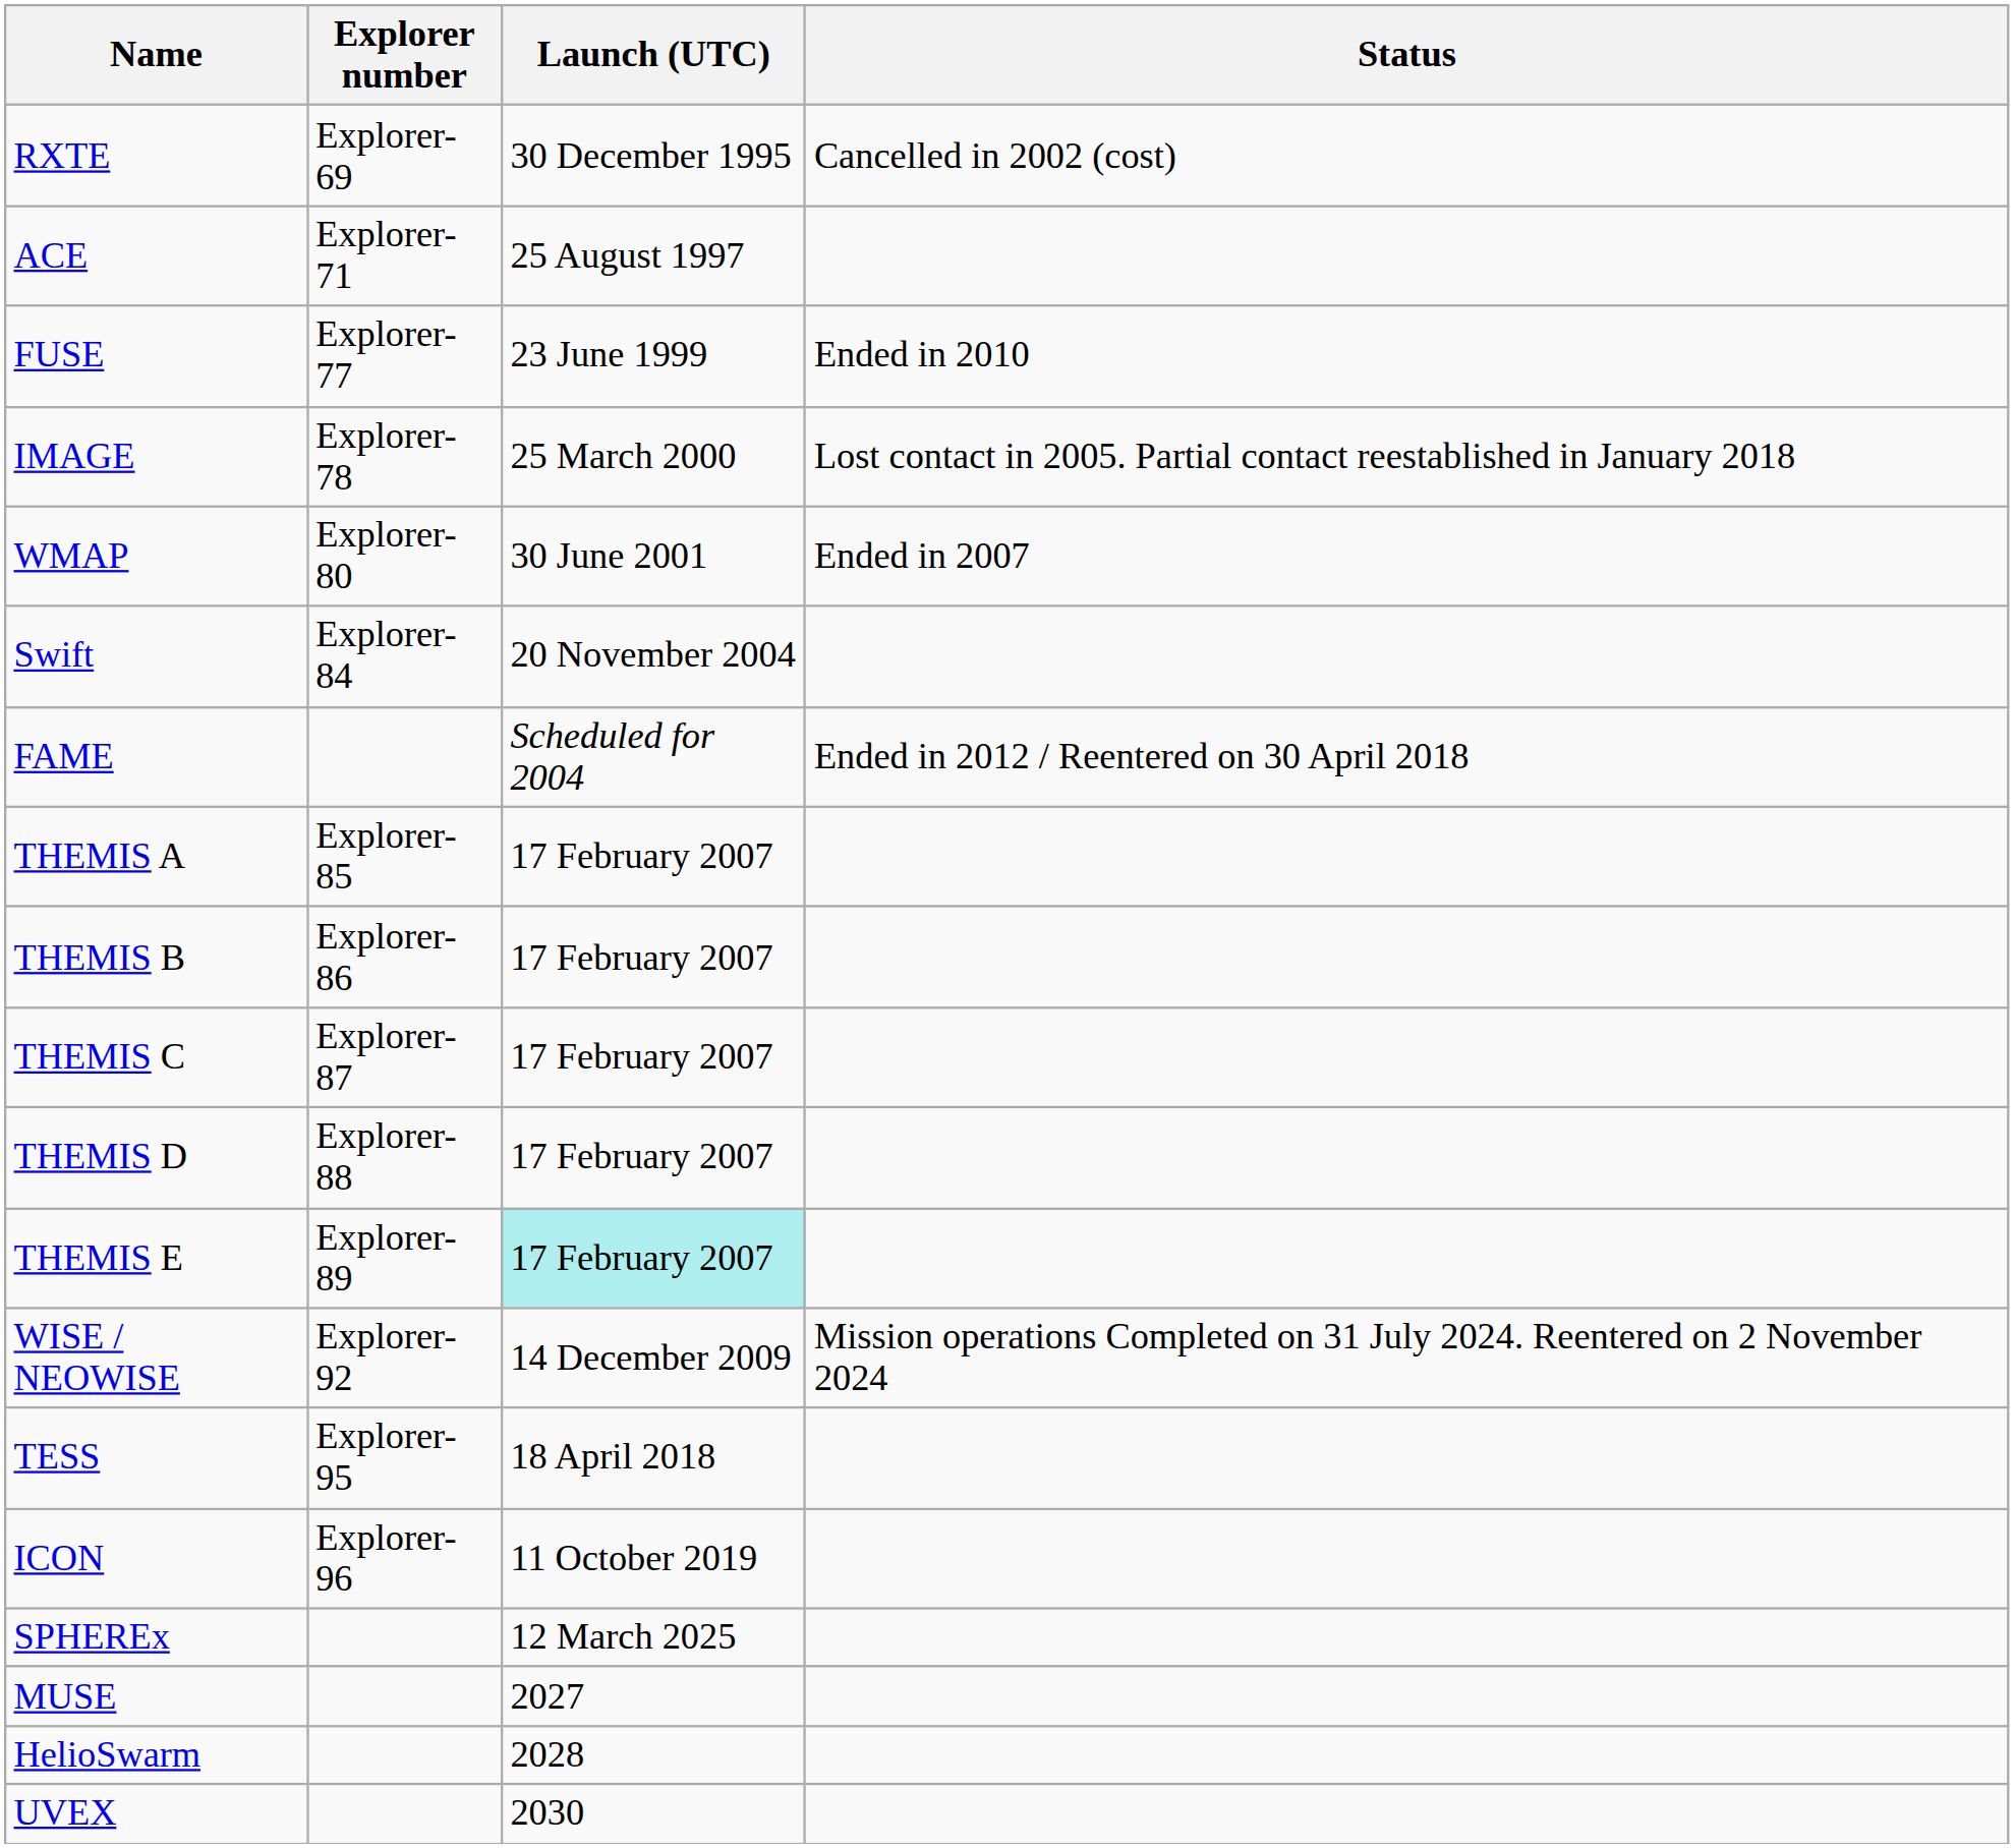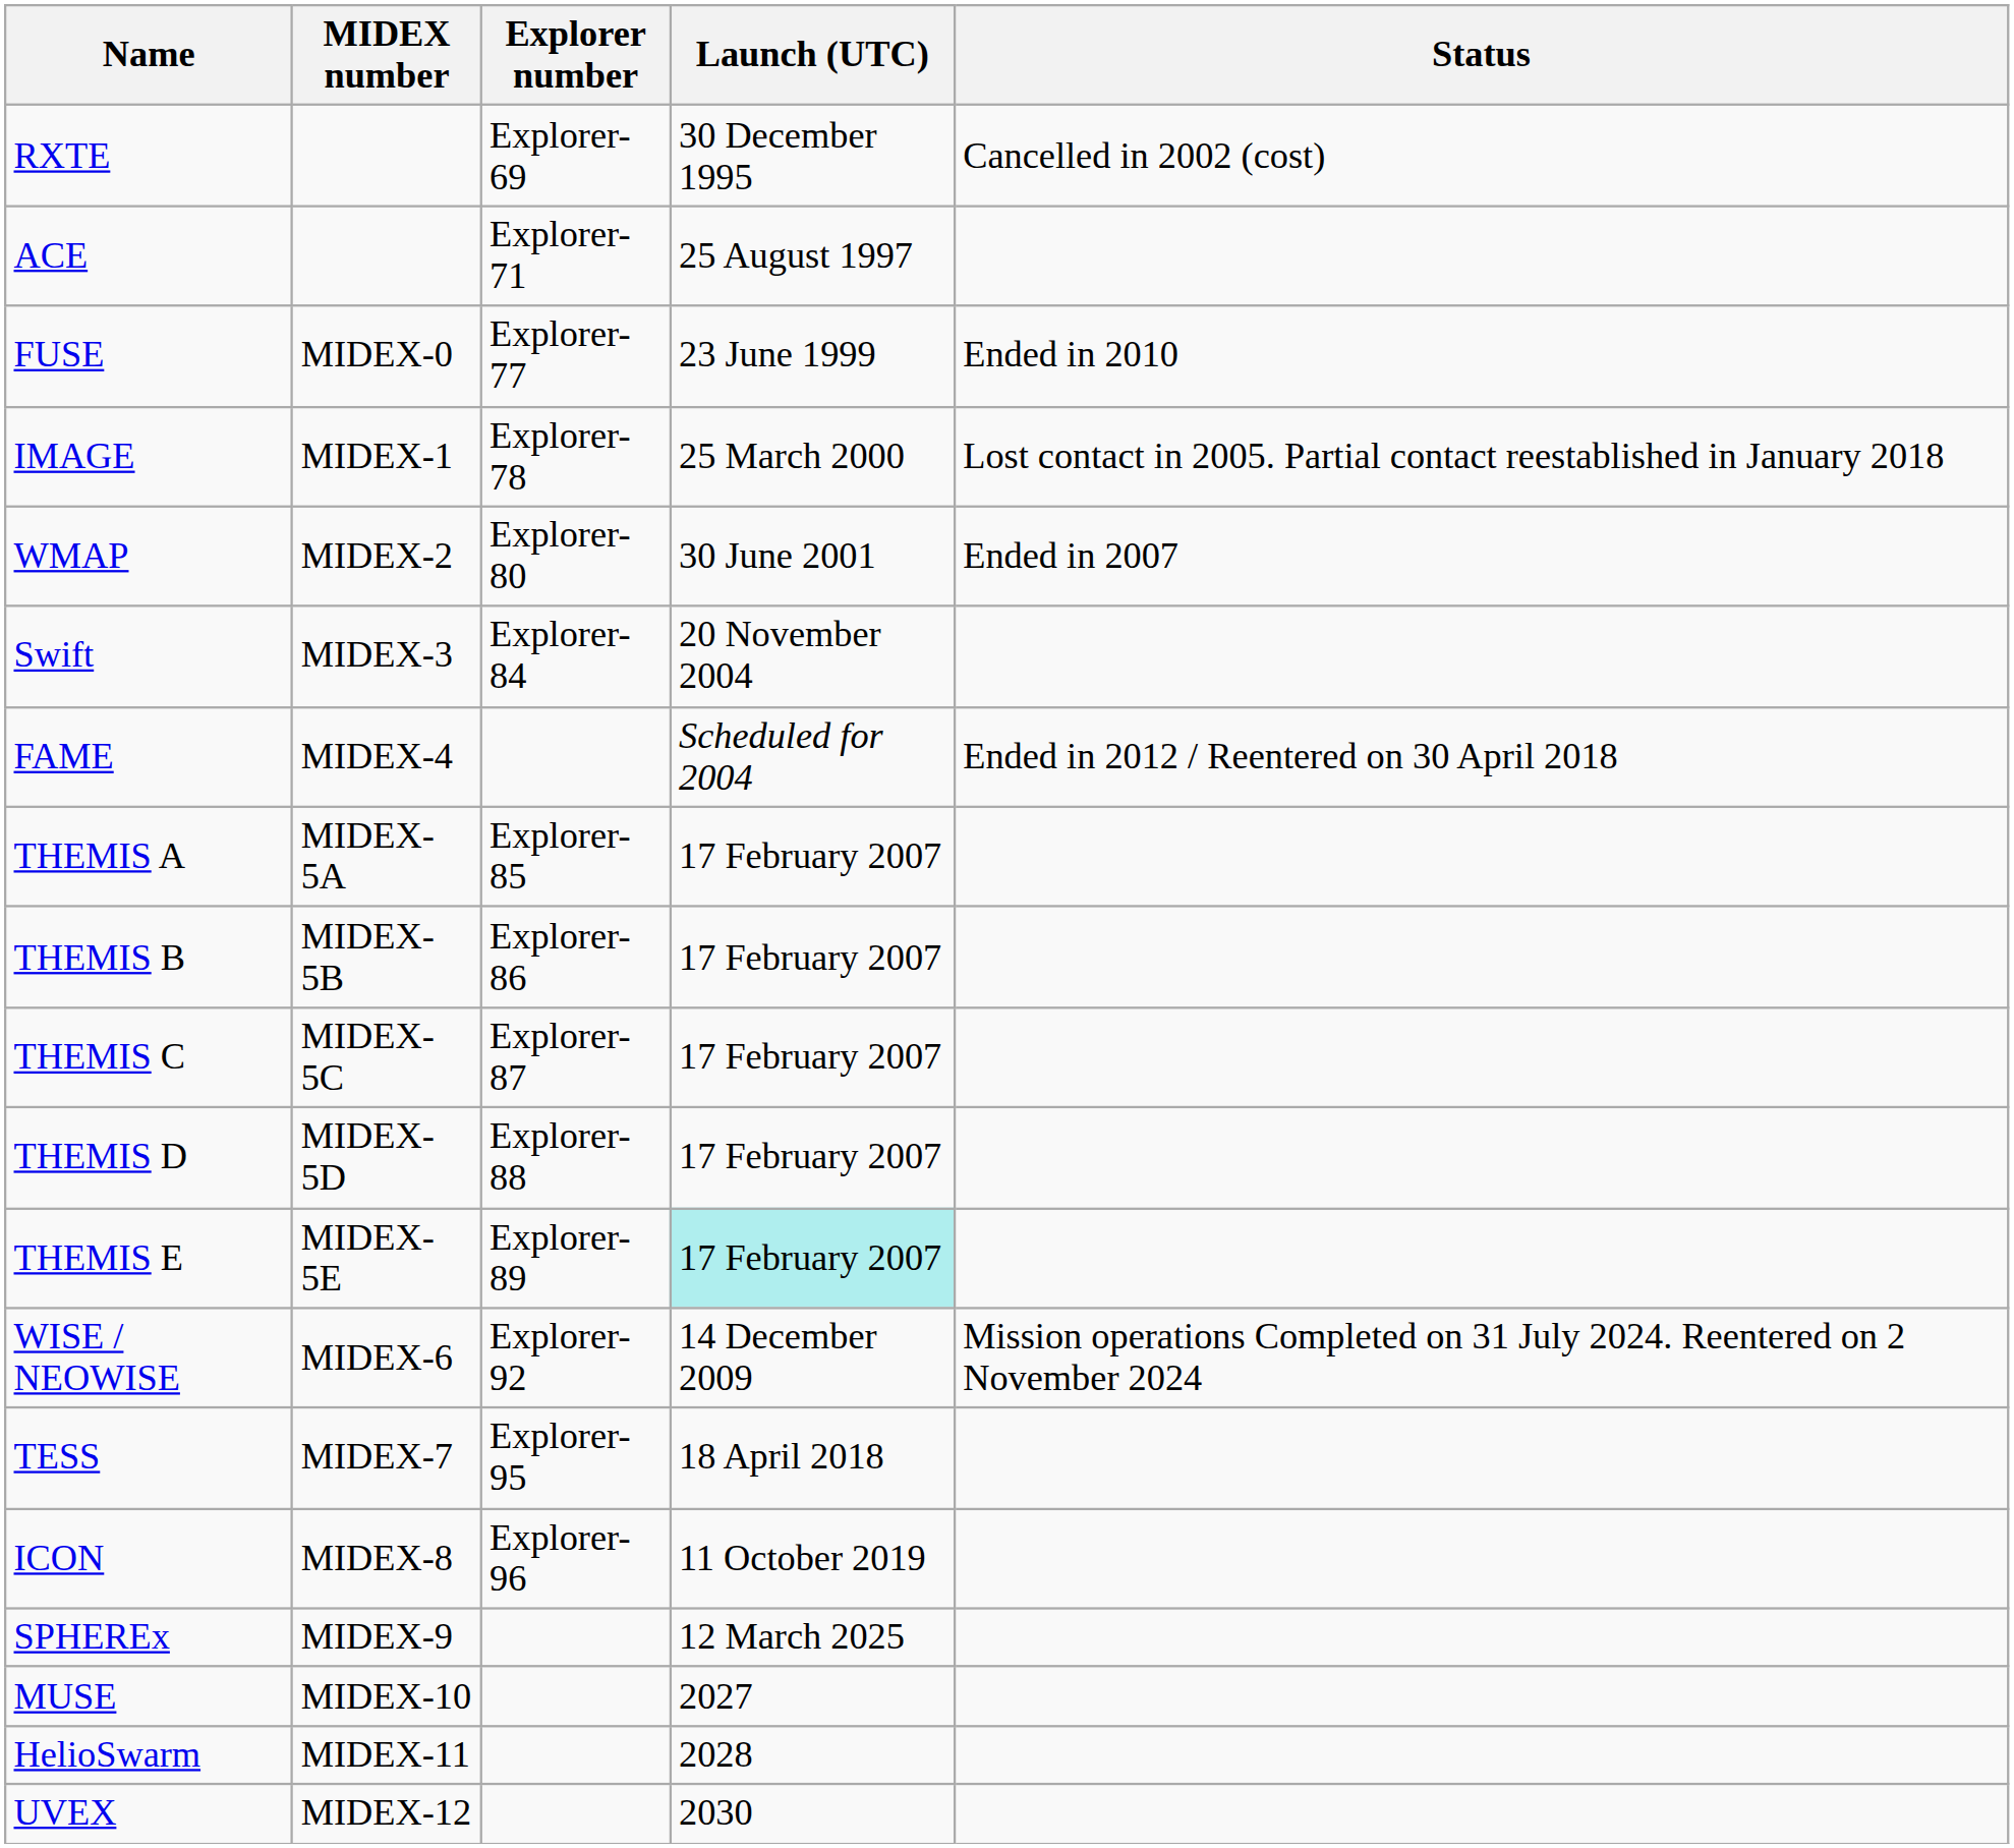+ column: MIDEX number | MIDEX-0 | MIDEX-1 | MIDEX-2 | MIDEX-3 | MIDEX-4 | MIDEX-5A | MIDEX-5B | MIDEX-5C | MIDEX-5D | MIDEX-5E | MIDEX-6 | MIDEX-7 | MIDEX-8 | MIDEX-9 | MIDEX-10 | MIDEX-11 | MIDEX-12
